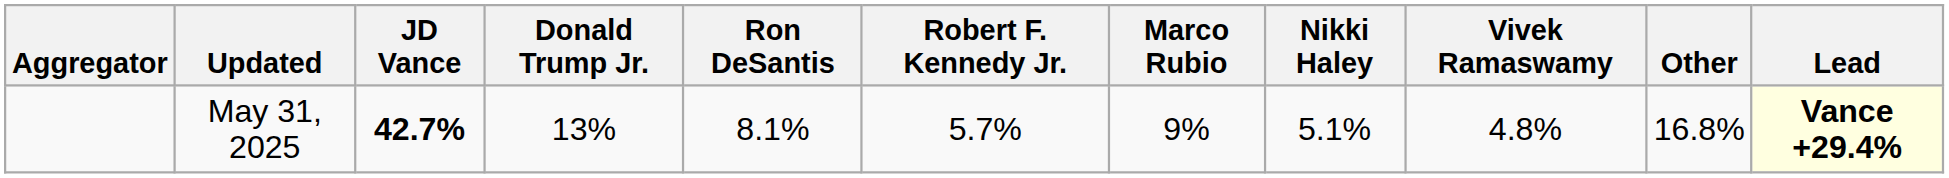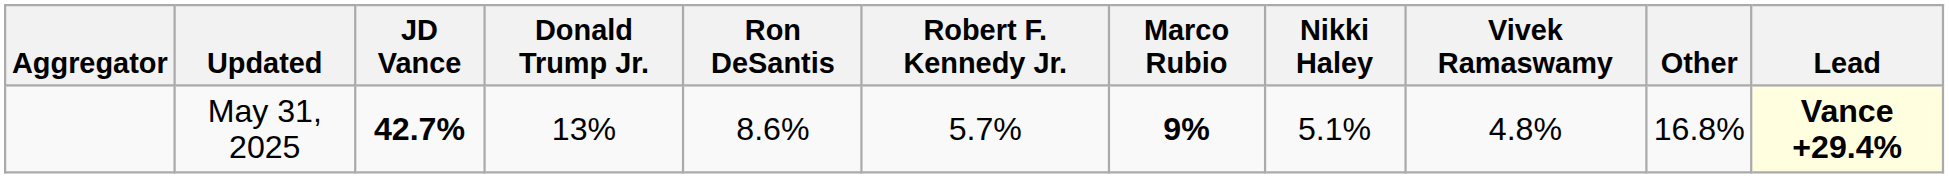May 31, 2025 | Ron DeSantis: 8.1% -> 8.6%
May 31, 2025 | Marco Rubio: normal -> bold
